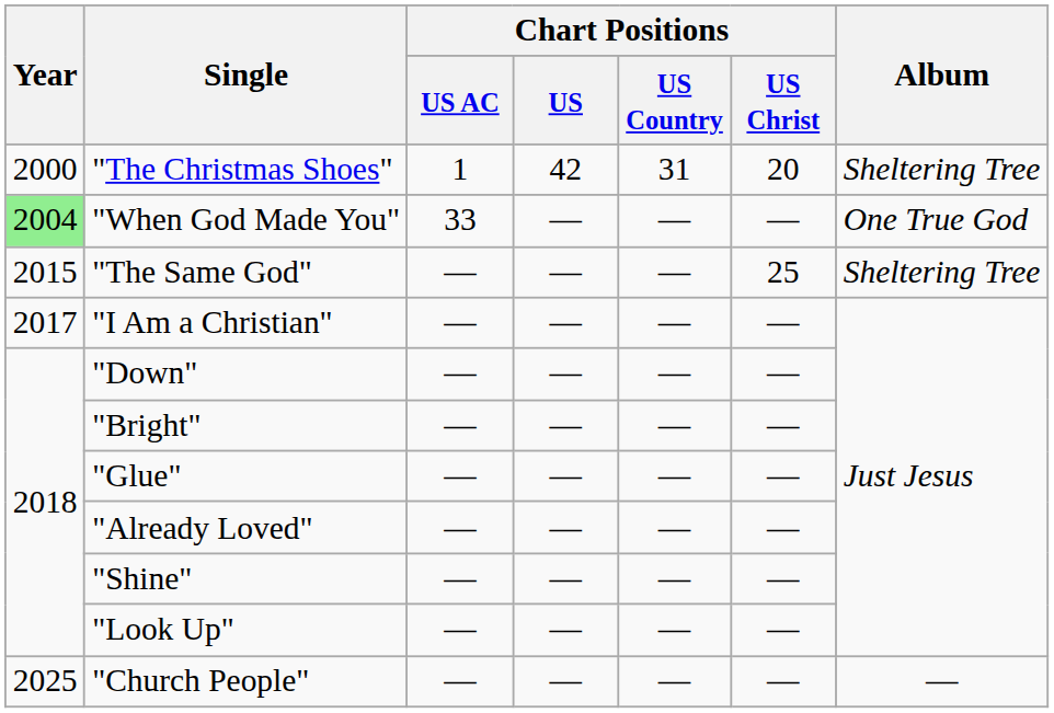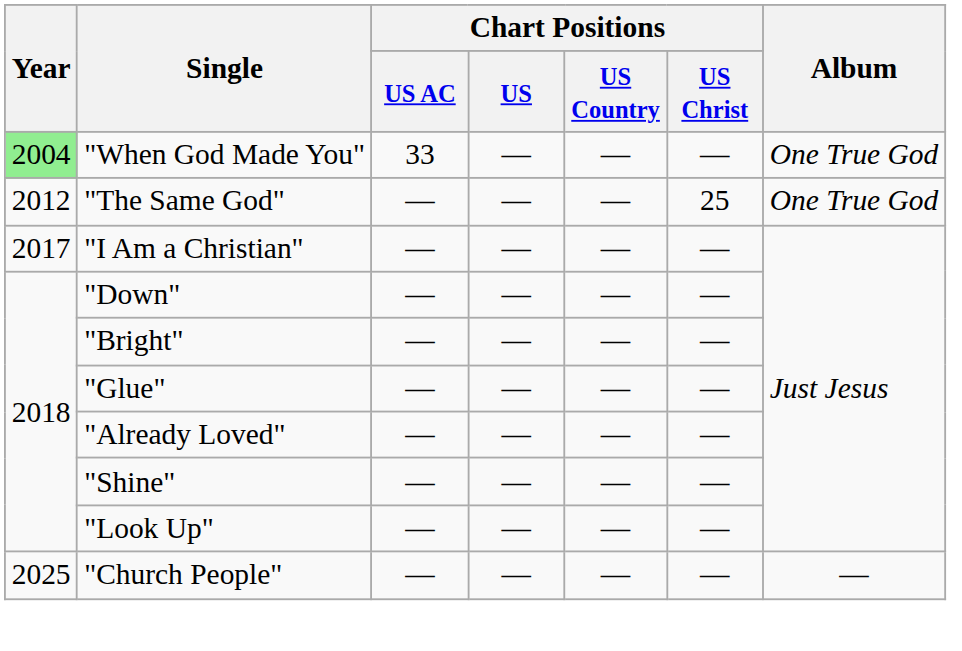- row: 2000 | "The Christmas Shoes" | 1 | 42 | 31 | 20 | Sheltering Tree
"The Same God" | Year: 2015 -> 2012
"The Same God" | Album: Sheltering Tree -> One True God
